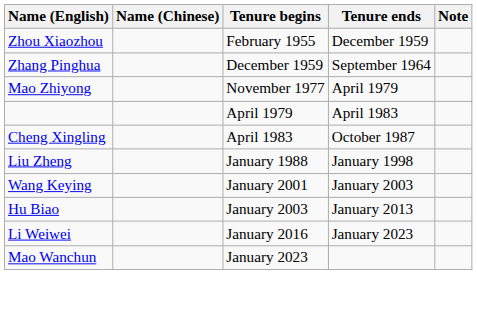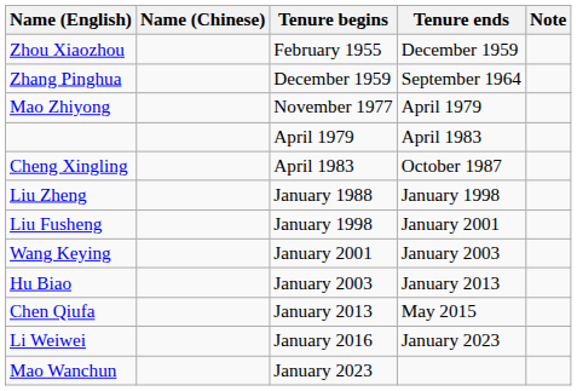+ row: Liu Fusheng | January 1998 | January 2001
+ row: Chen Qiufa | January 2013 | May 2015
